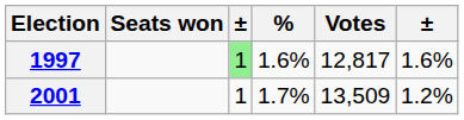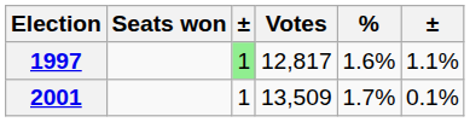columns swapped: Votes <-> %
1997 | column 6: 1.6% -> 1.1%
2001 | column 6: 1.2% -> 0.1%
